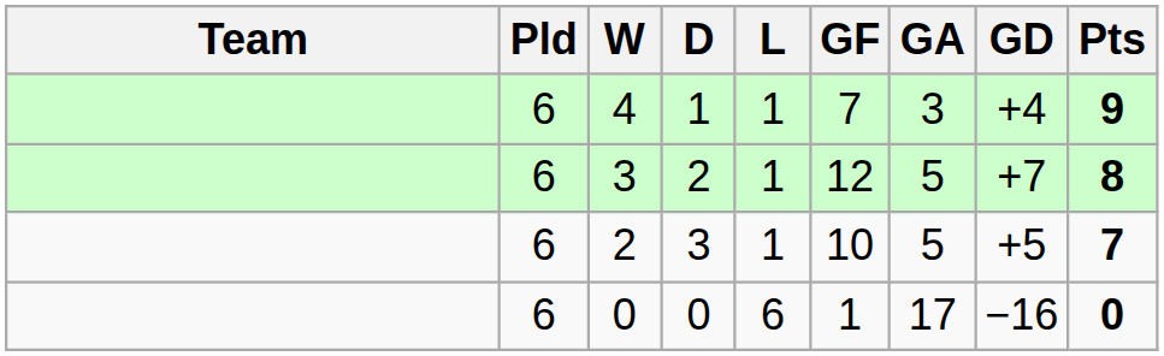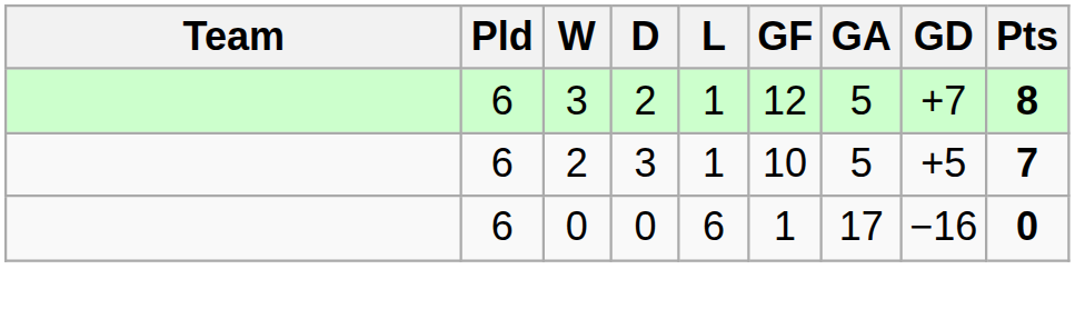- row: 6 | 4 | 1 | 1 | 7 | 3 | +4 | 9
